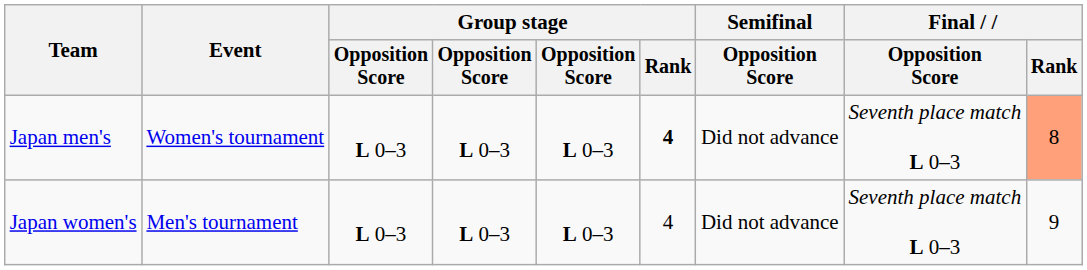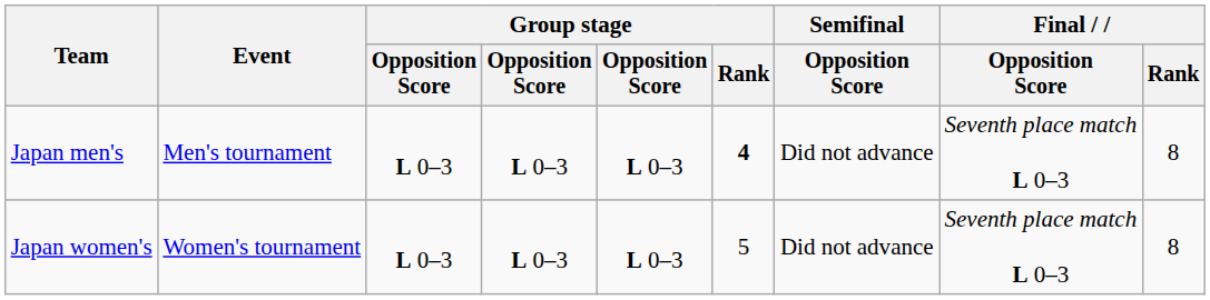Japan men's | Event: Women's tournament -> Men's tournament
Japan men's | Final / Rank: lightsalmon background -> no background
Japan women's | Event: Men's tournament -> Women's tournament
Japan women's | Group stage / Rank: 4 -> 5
Japan women's | Final / Rank: 9 -> 8
